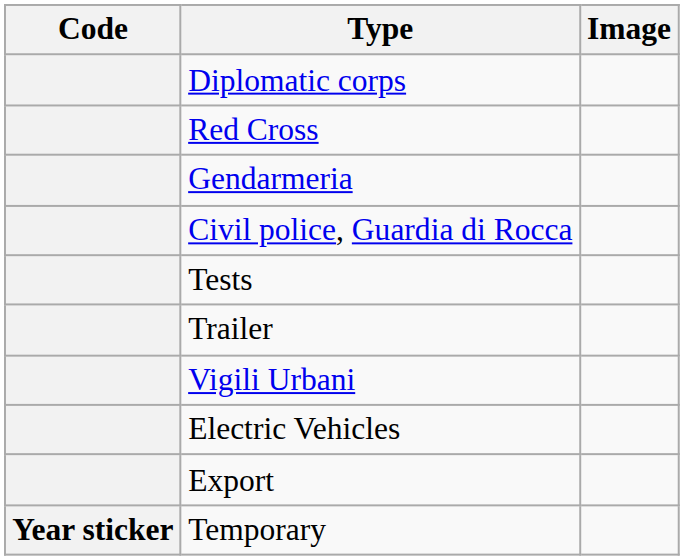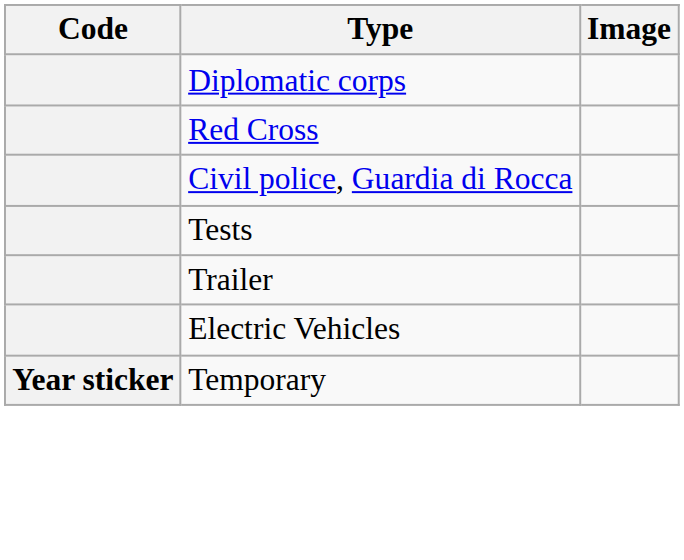- row: Gendarmeria
- row: Vigili Urbani
- row: Export
